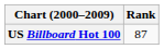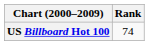US Billboard Hot 100 | Rank: 87 -> 74
